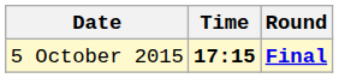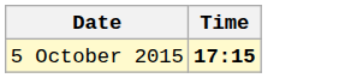- column: Round | Final
